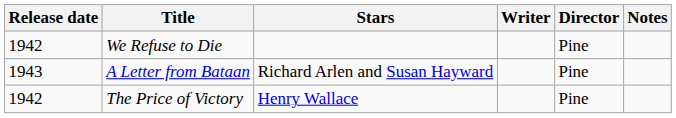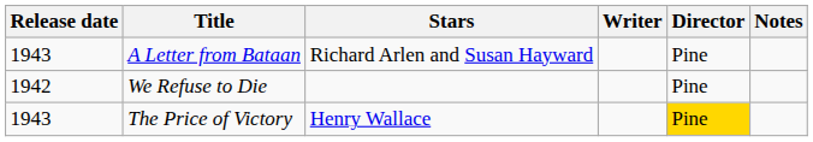rows swapped: A Letter from Bataan <-> We Refuse to Die
The Price of Victory | Release date: 1942 -> 1943
The Price of Victory | Director: no background -> gold background
